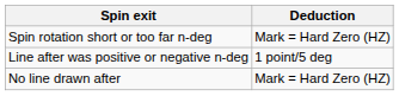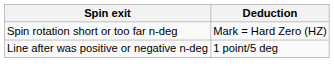- row: No line drawn after | Mark = Hard Zero (HZ)
